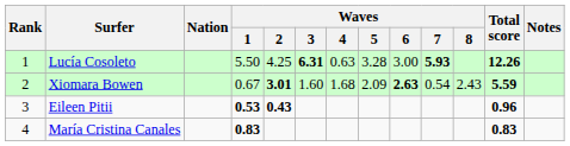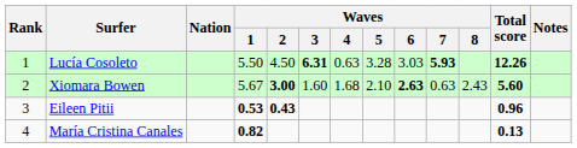Lucía Cosoleto | Waves / 2: 4.25 -> 4.50
Lucía Cosoleto | Waves / 6: 3.00 -> 3.03
Xiomara Bowen | Waves / 1: 0.67 -> 5.67
Xiomara Bowen | Waves / 2: 3.01 -> 3.00
Xiomara Bowen | Waves / 5: 2.09 -> 2.10
Xiomara Bowen | Waves / 7: 0.54 -> 0.63
Xiomara Bowen | Total score: 5.59 -> 5.60
María Cristina Canales | Waves / 1: 0.83 -> 0.82
María Cristina Canales | Total score: 0.83 -> 0.13
